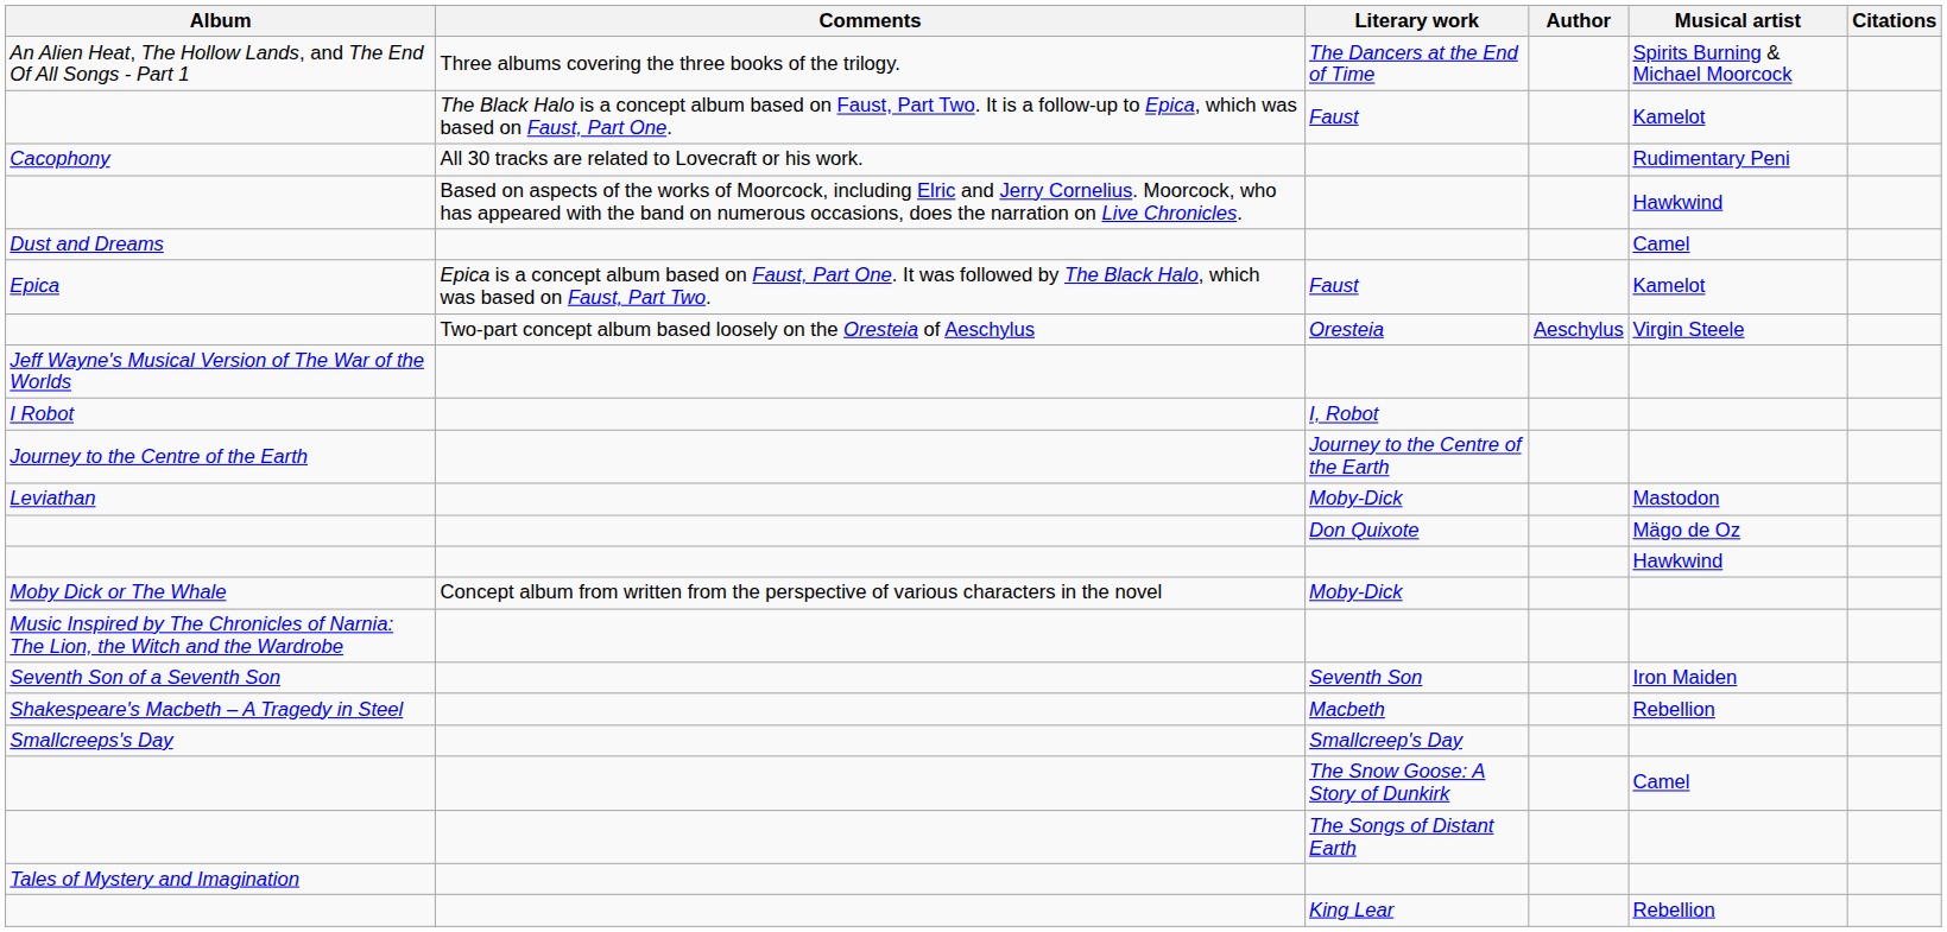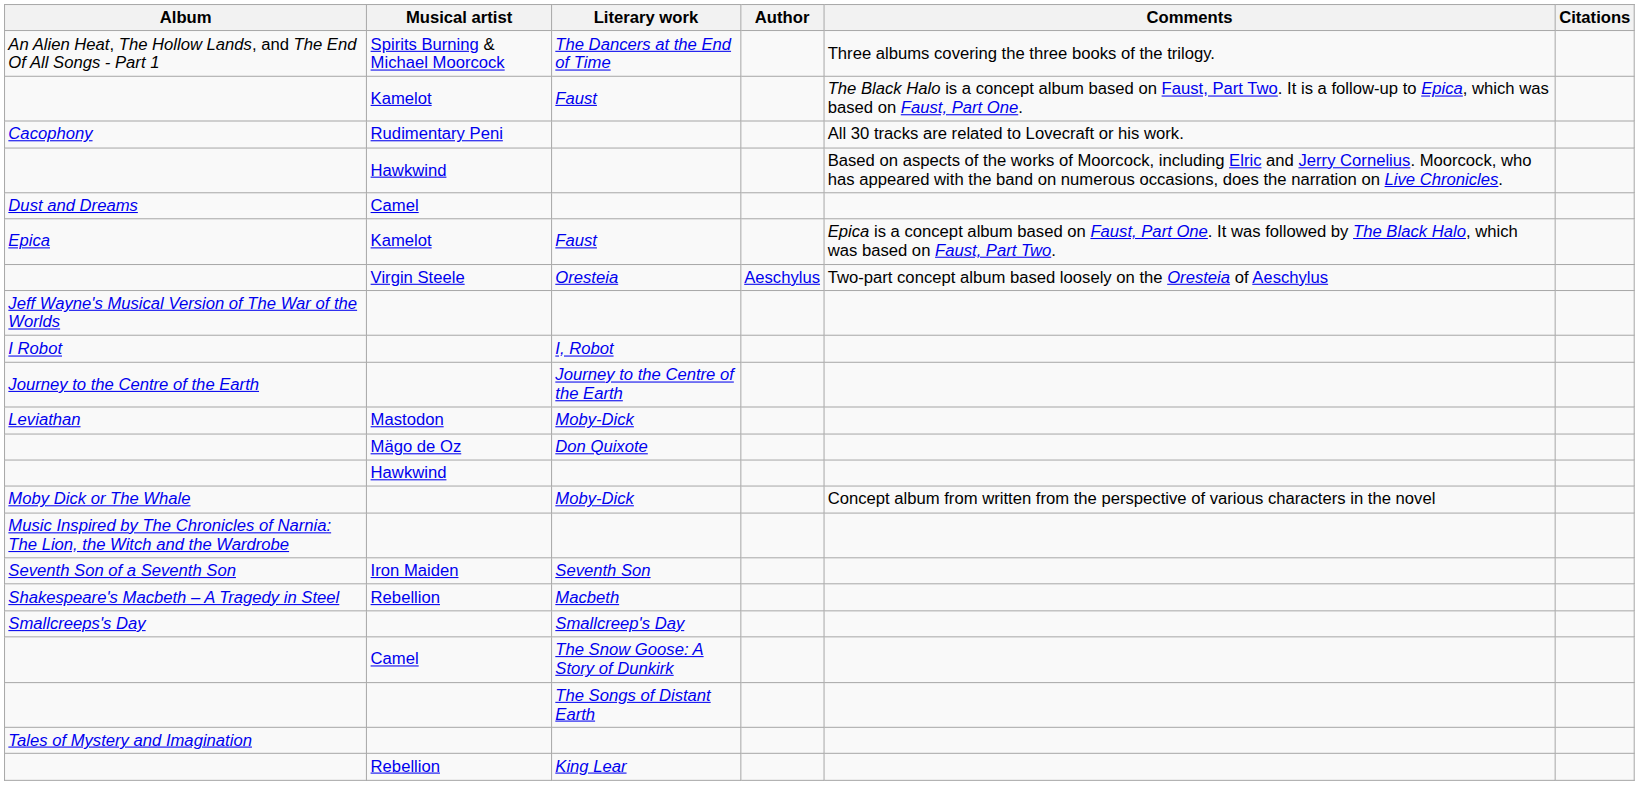columns swapped: Musical artist <-> Comments
